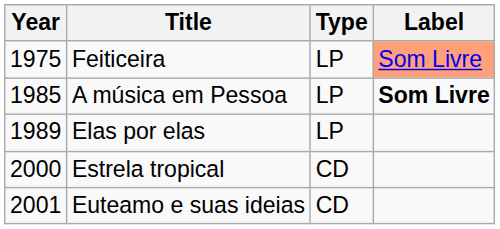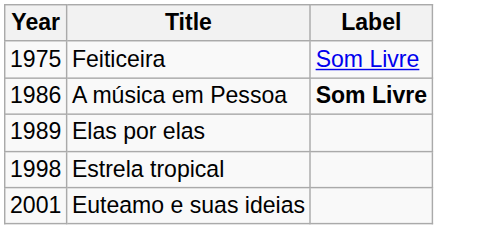- column: Type | LP | LP | LP | CD | CD
Feiticeira | Label: lightsalmon background -> no background
A música em Pessoa | Year: 1985 -> 1986
Estrela tropical | Year: 2000 -> 1998
